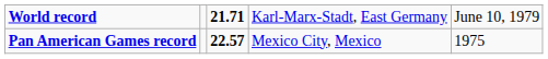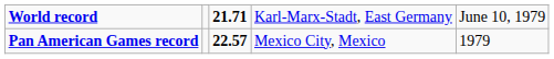Pan American Games record | column 5: 1975 -> 1979
